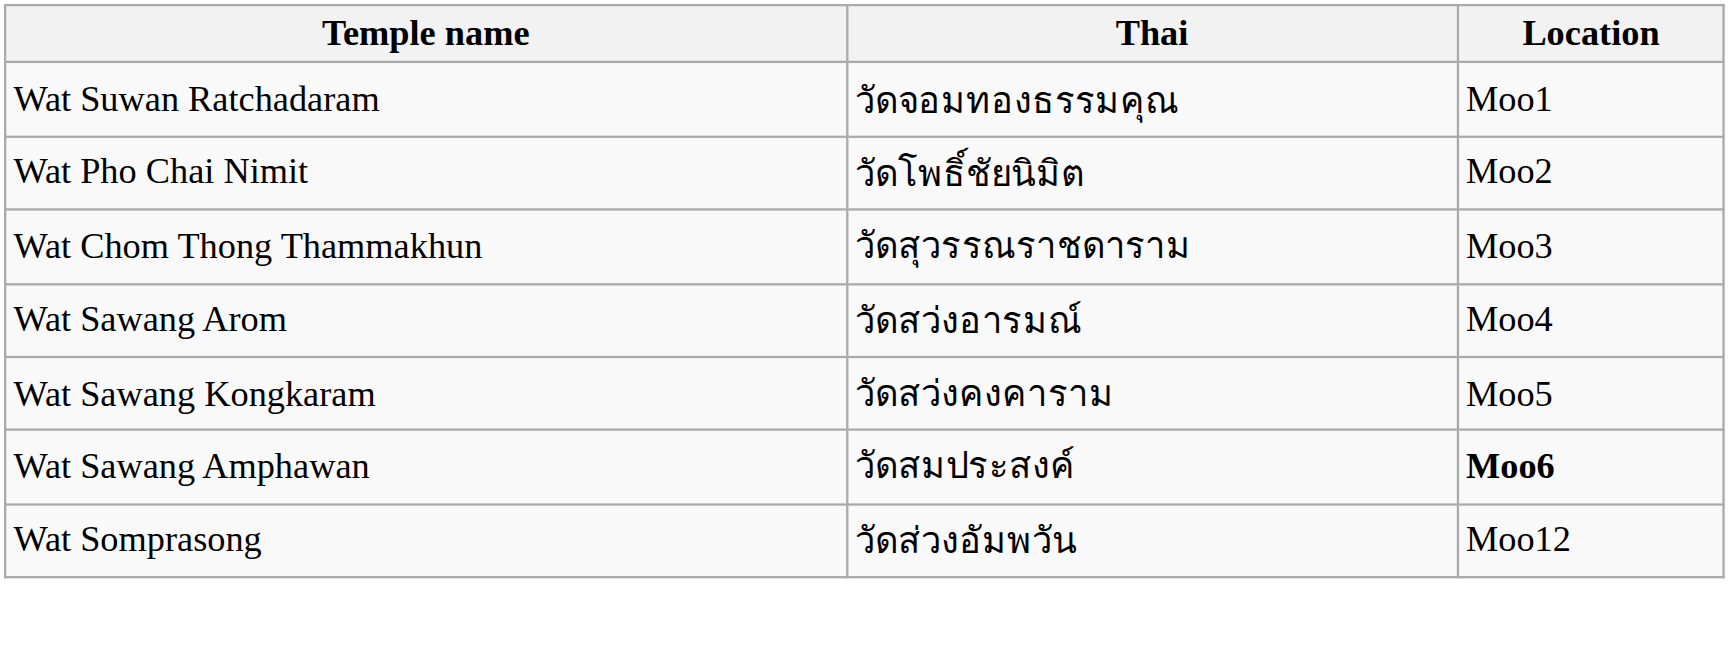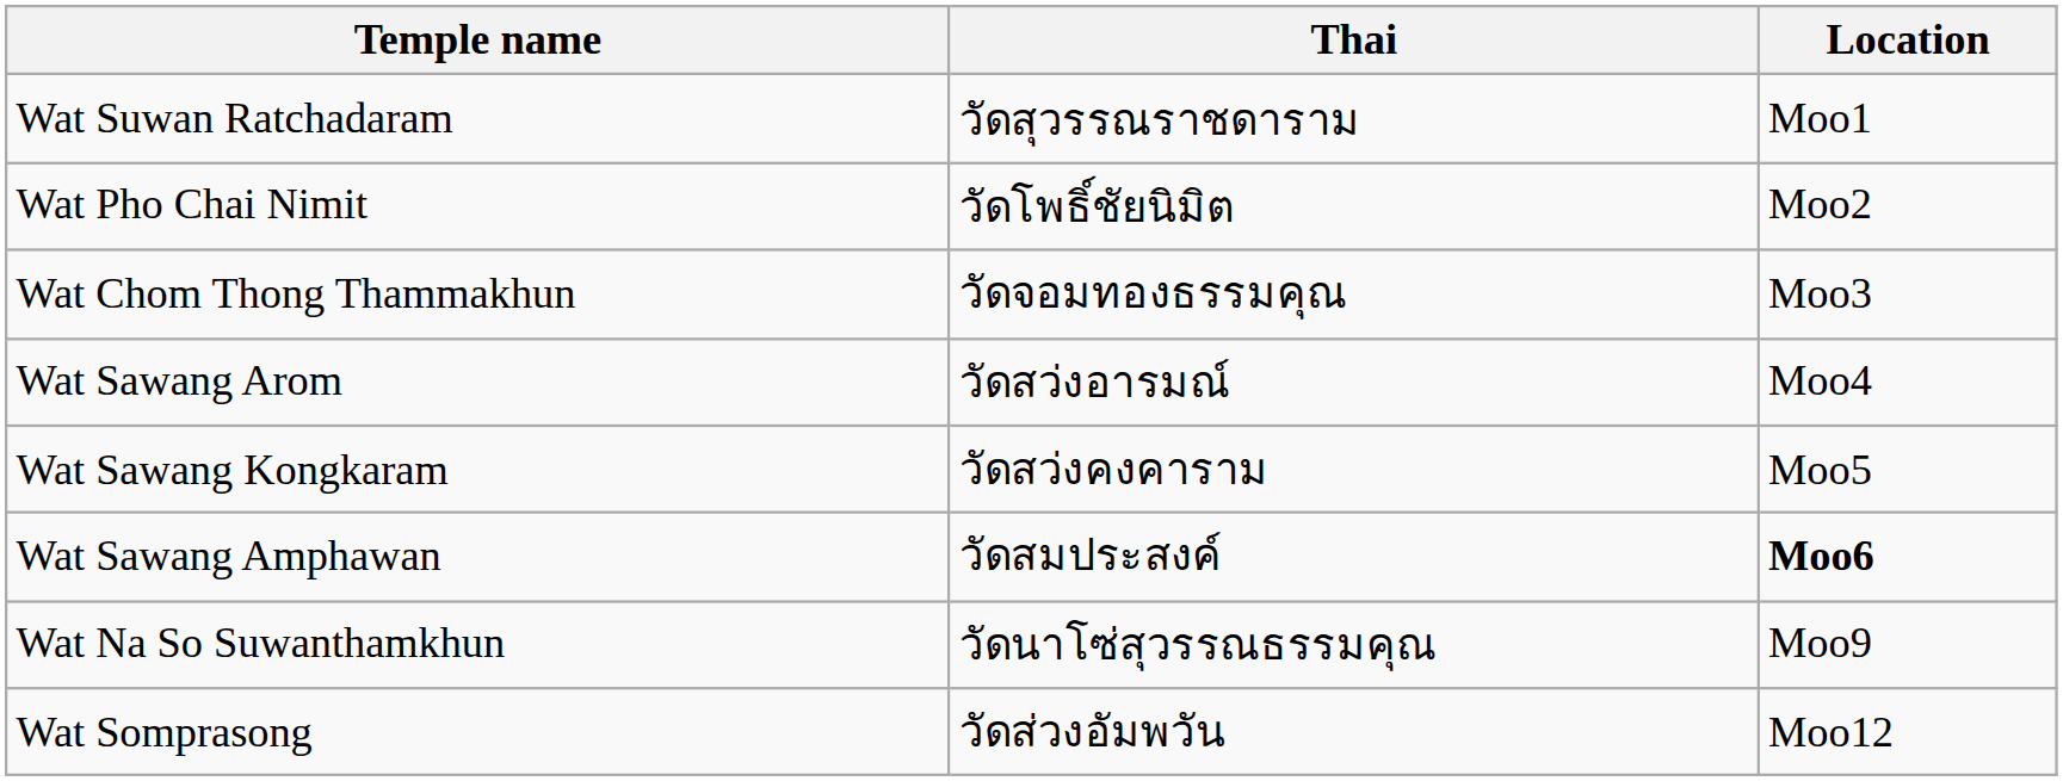Wat Suwan Ratchadaram | Thai: วัดจอมทองธรรมคุณ -> วัดสุวรรณราชดาราม
Wat Chom Thong Thammakhun | Thai: วัดสุวรรณราชดาราม -> วัดจอมทองธรรมคุณ
+ row: Wat Na So Suwanthamkhun | วัดนาโซ่สุวรรณธรรมคุณ | Moo9
